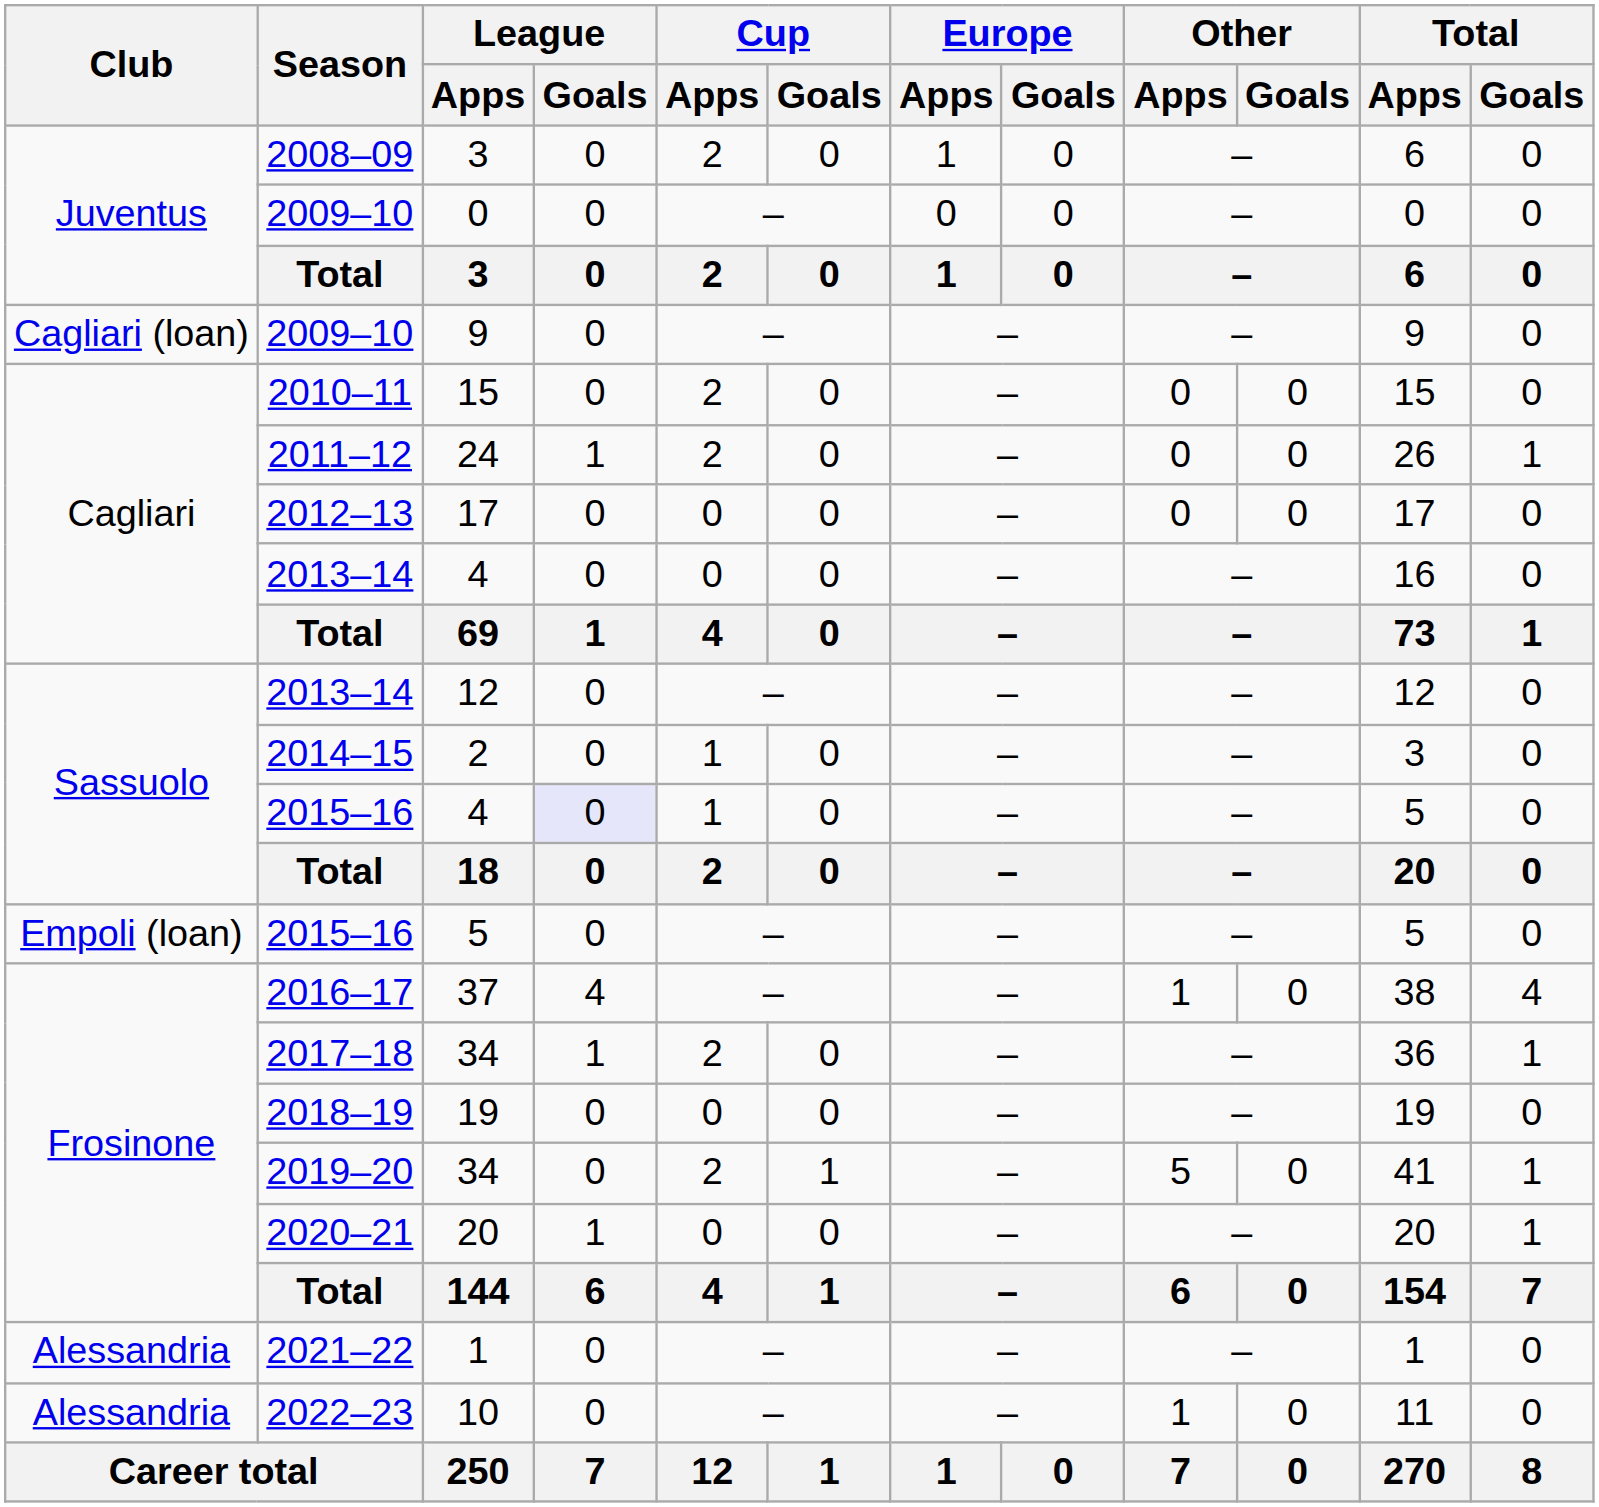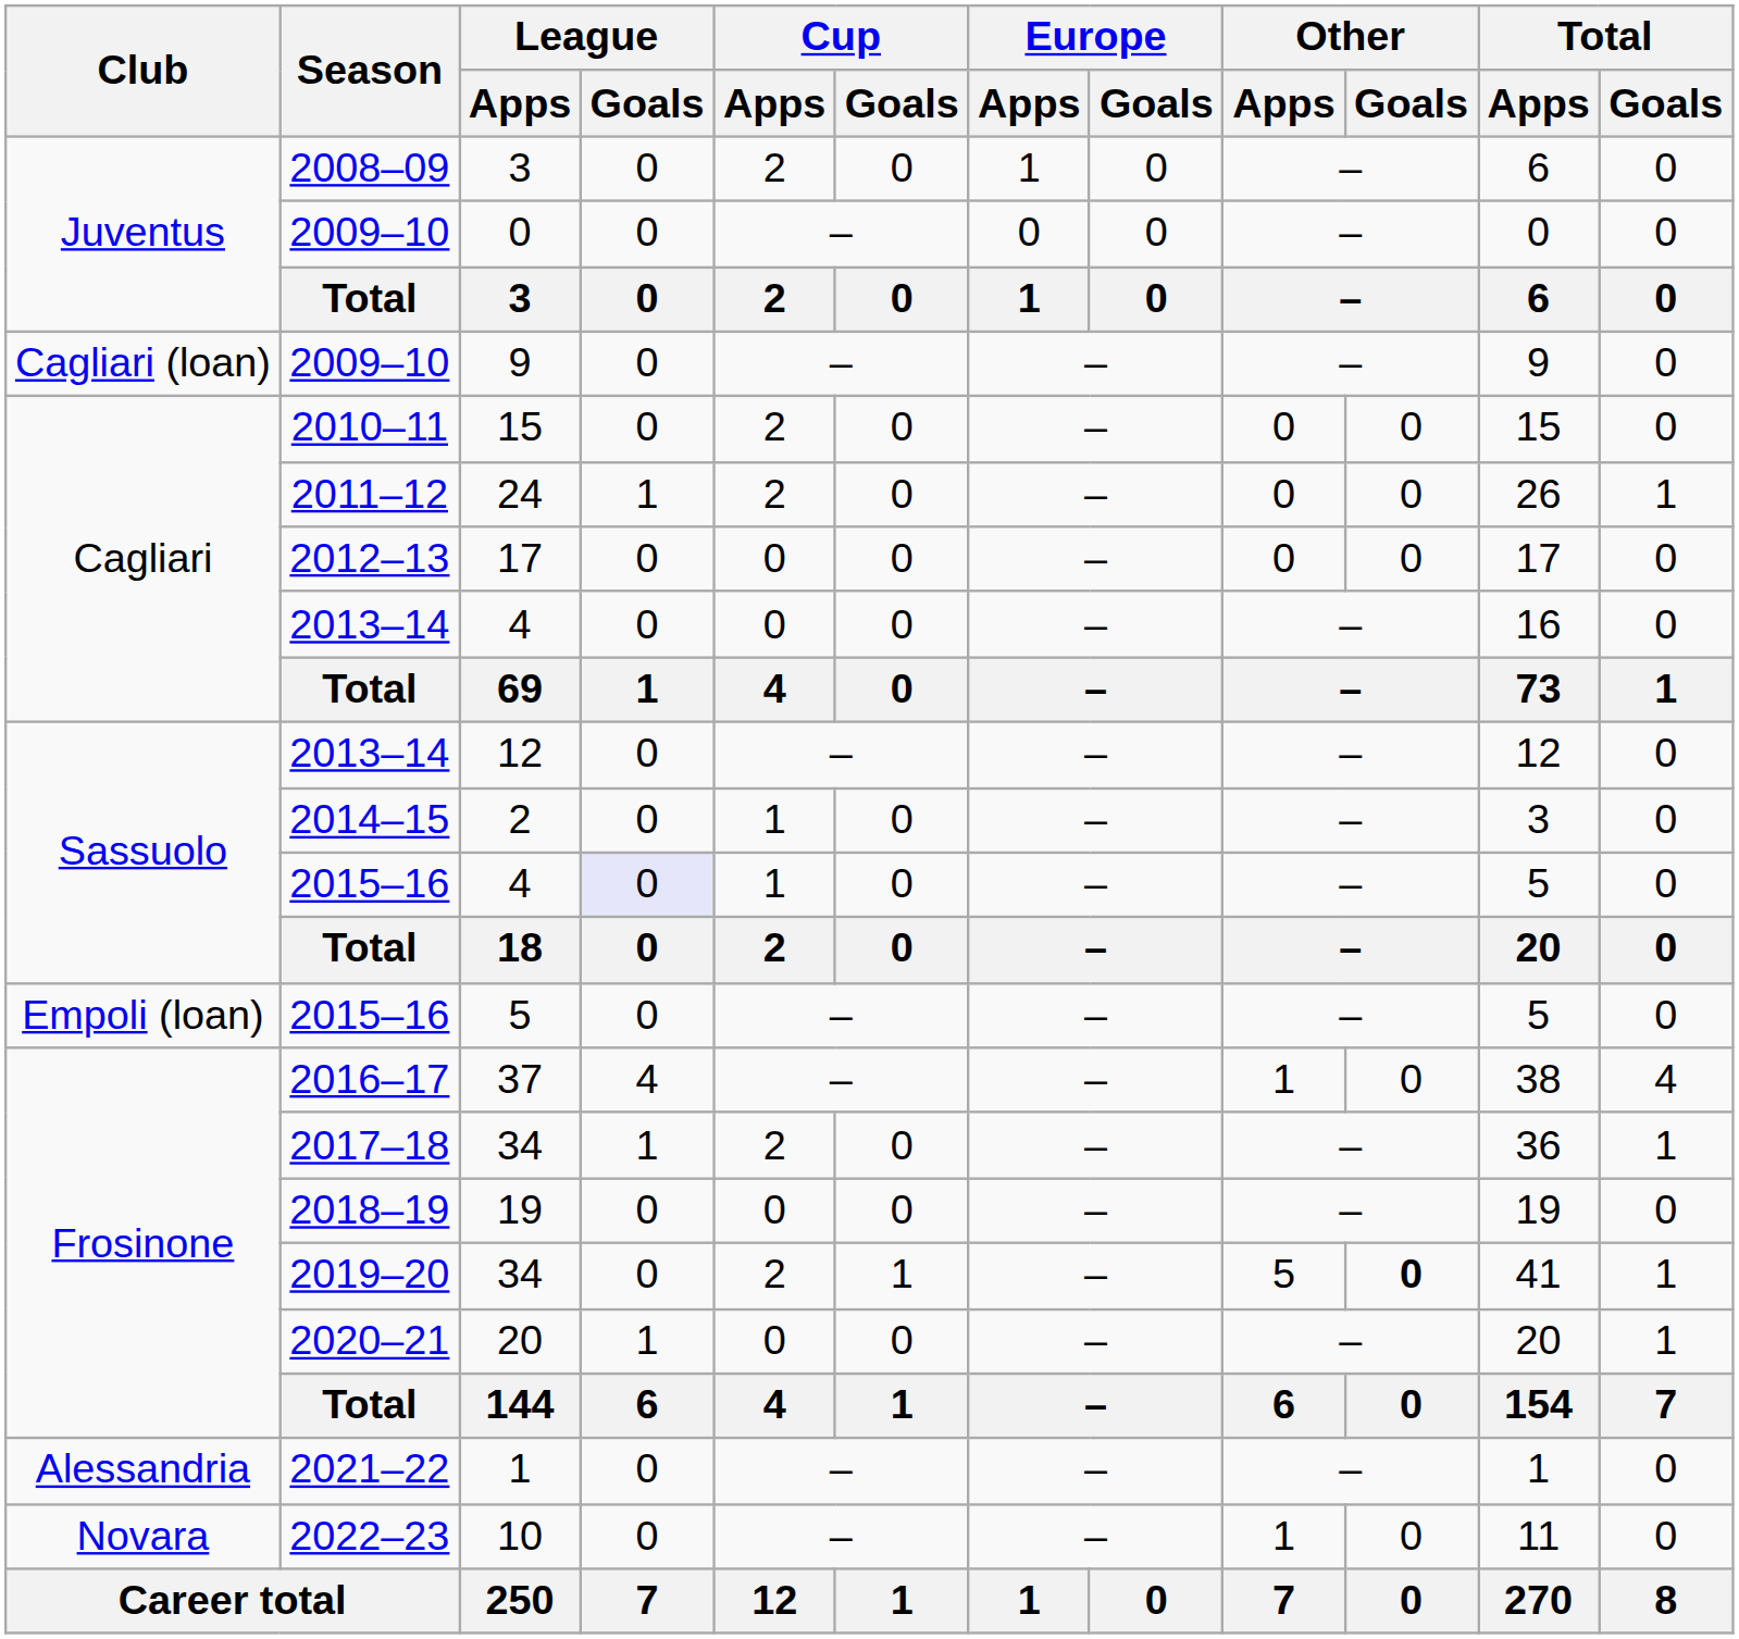2019–20 / 34 | Other / Goals: normal -> bold
10 | Club: Alessandria -> Novara
